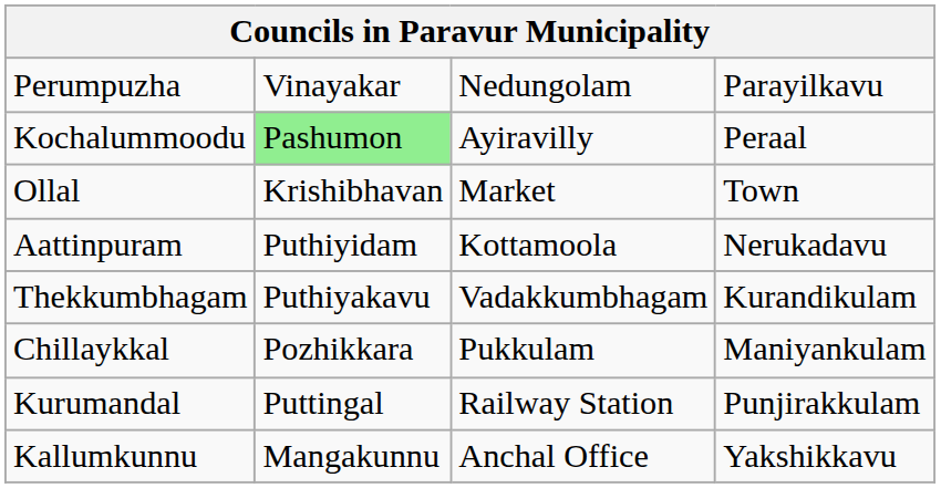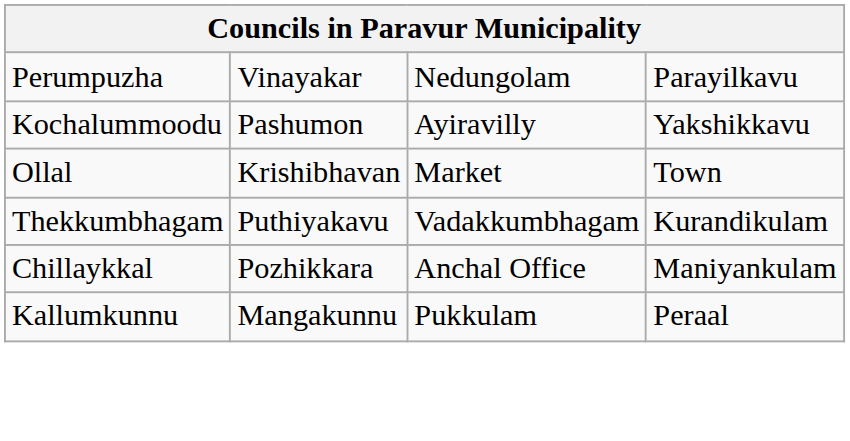Kochalummoodu | column 2: lightgreen background -> no background
Kochalummoodu | column 4: Peraal -> Yakshikkavu
- row: Aattinpuram | Puthiyidam | Kottamoola | Nerukadavu
Chillaykkal | column 3: Pukkulam -> Anchal Office
- row: Kurumandal | Puttingal | Railway Station | Punjirakkulam
Kallumkunnu | column 3: Anchal Office -> Pukkulam
Kallumkunnu | column 4: Yakshikkavu -> Peraal
